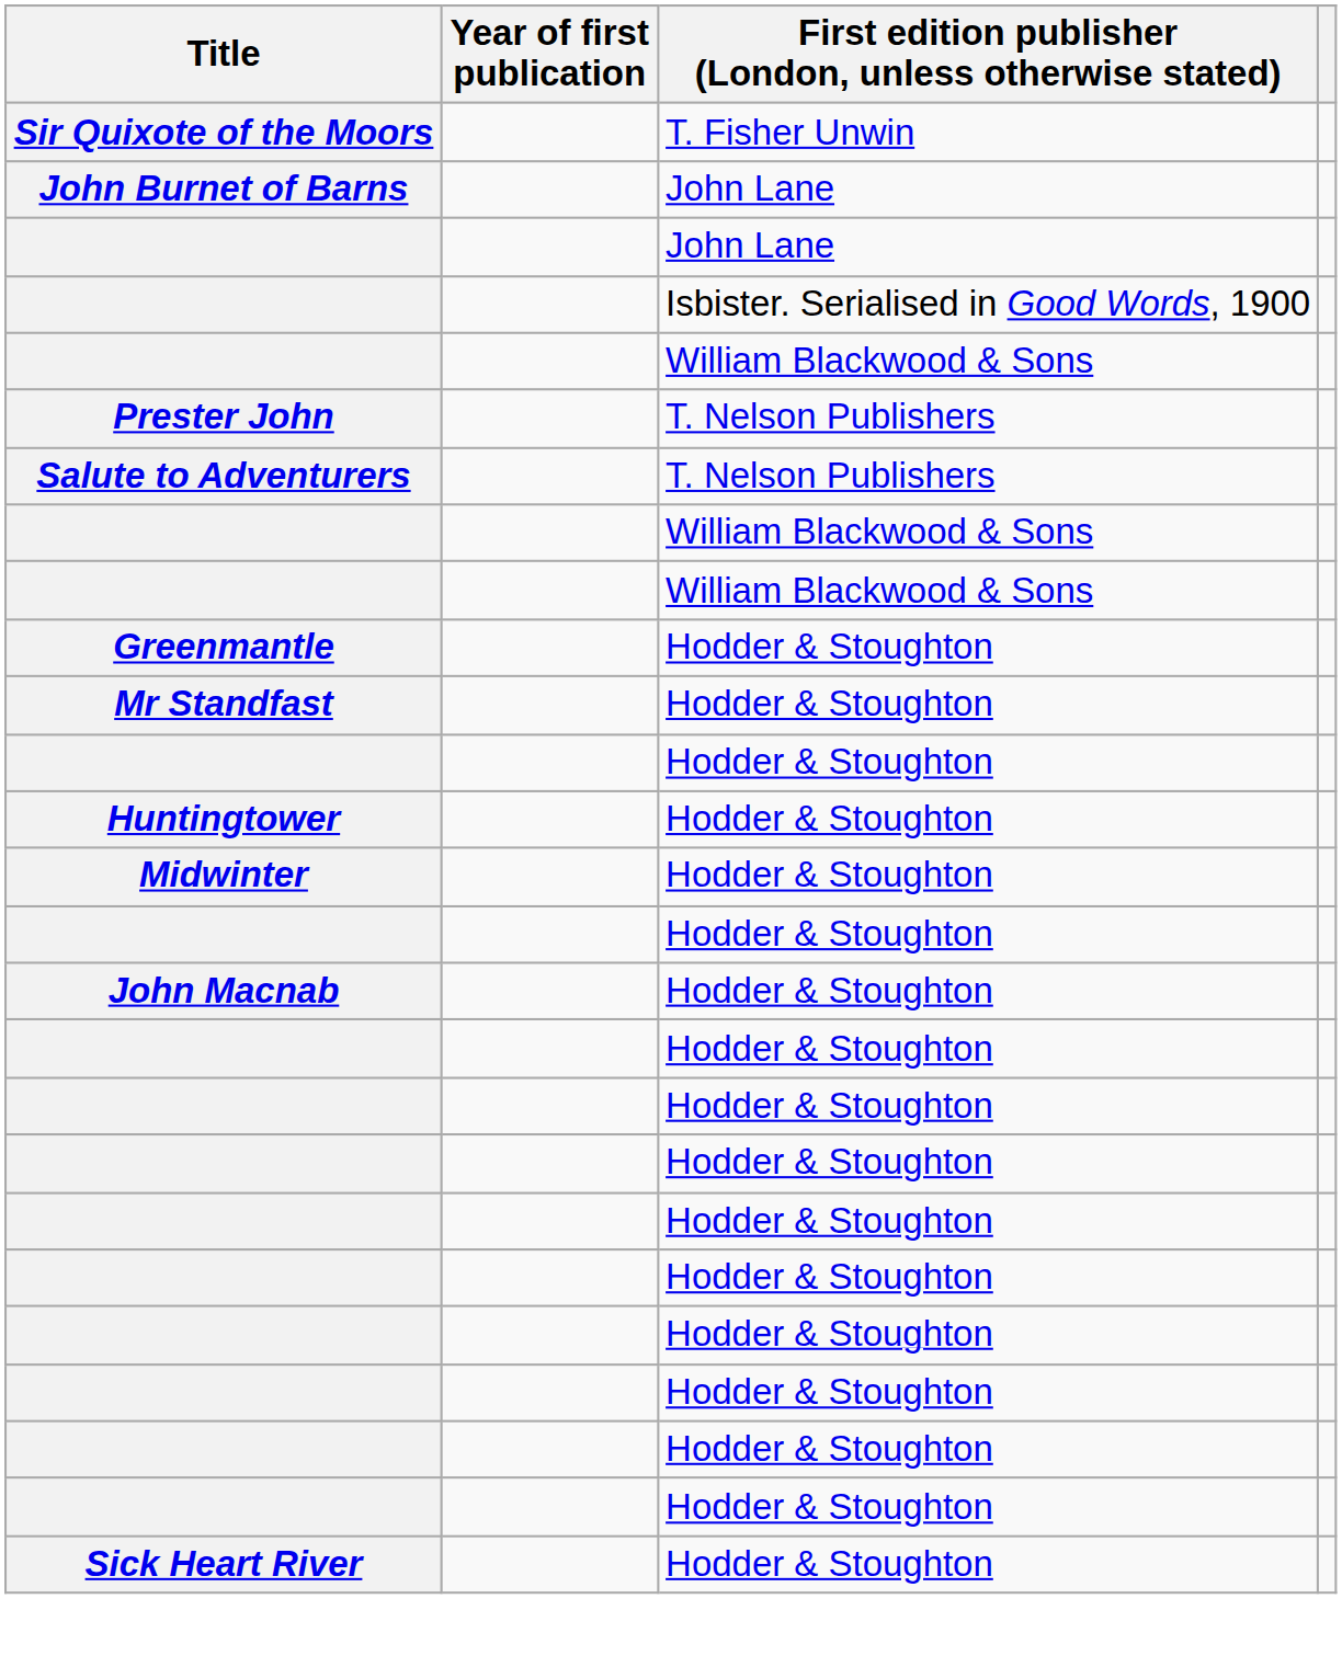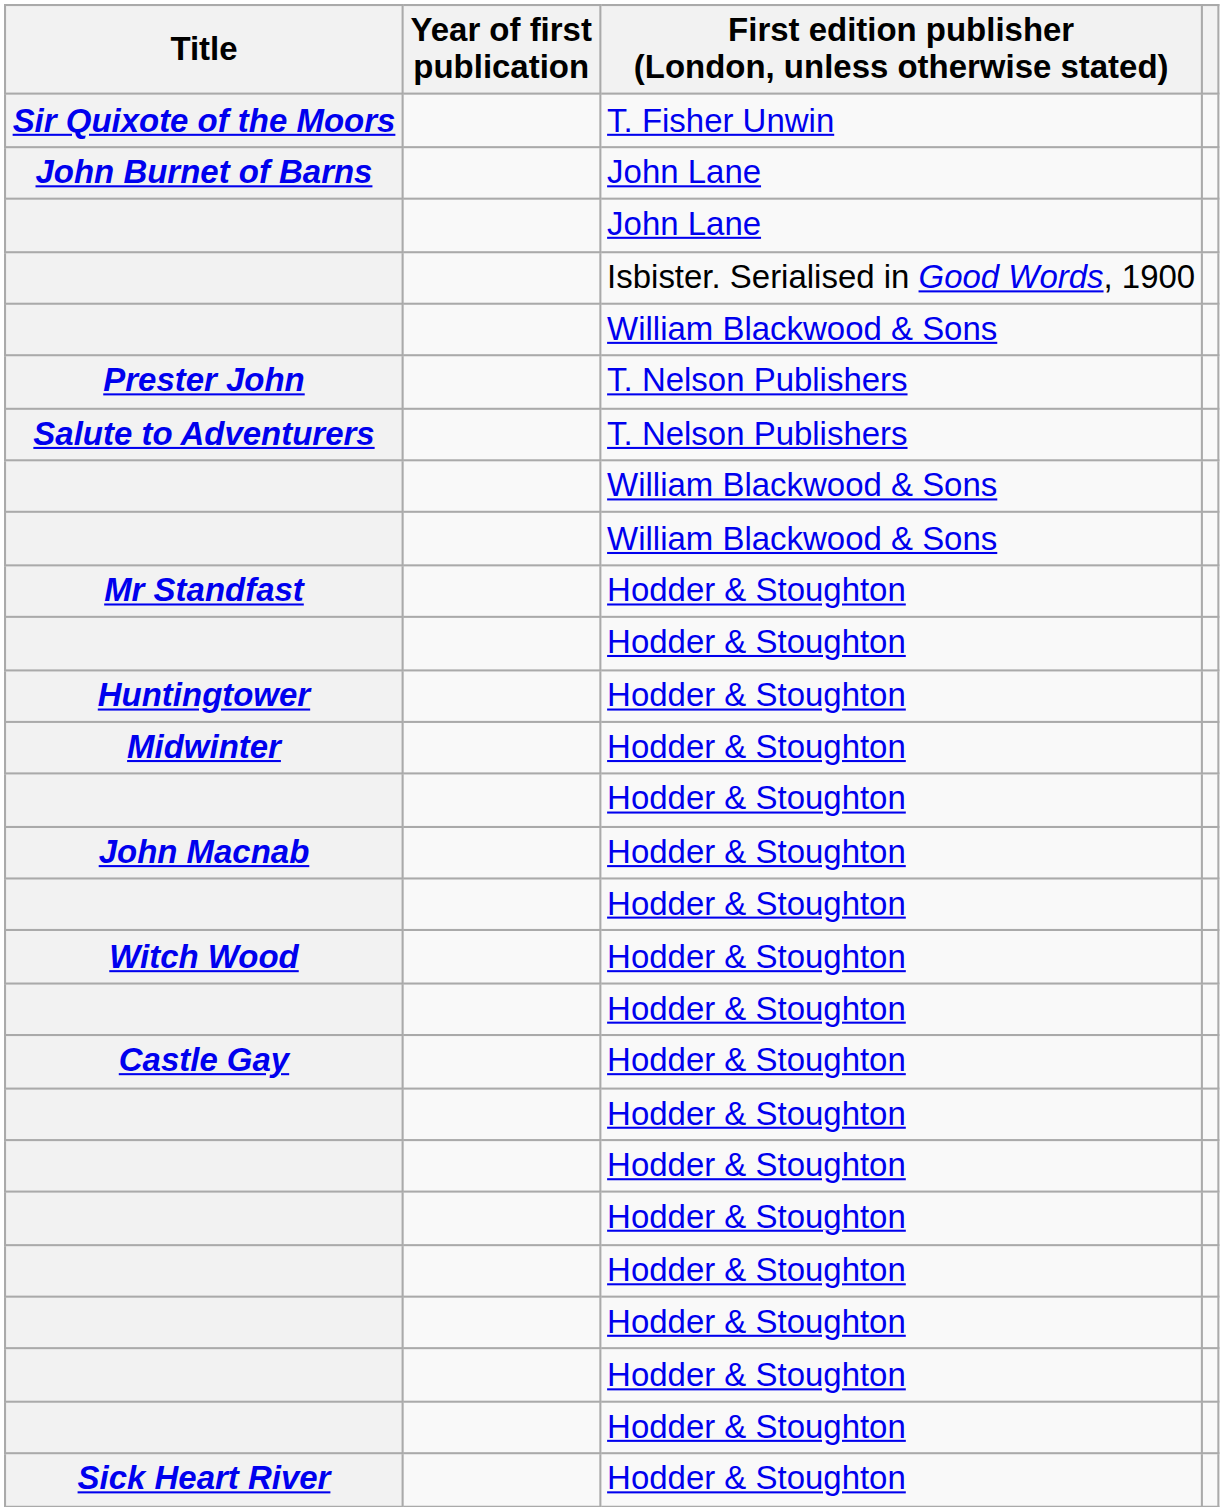- row: Greenmantle | Hodder & Stoughton
+ row: Witch Wood | Hodder & Stoughton
+ row: Castle Gay | Hodder & Stoughton
